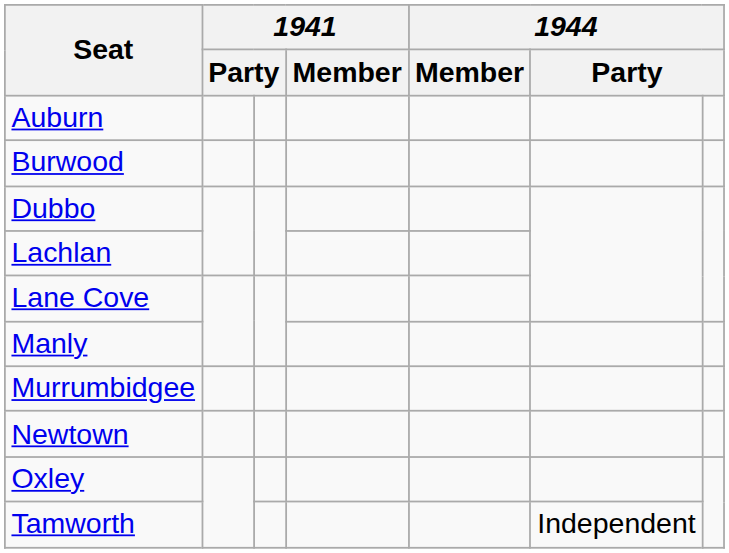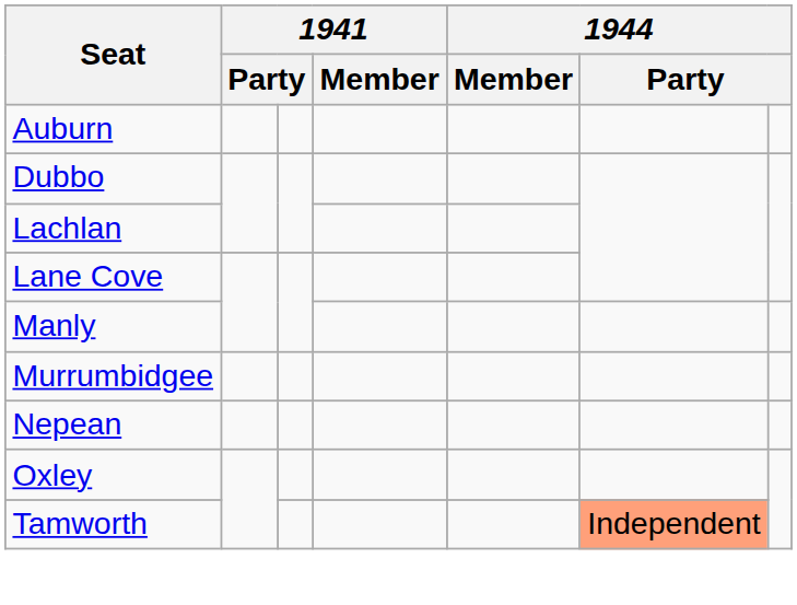- row: Burwood
+ row: Nepean
- row: Newtown
Tamworth | column 6: no background -> lightsalmon background
